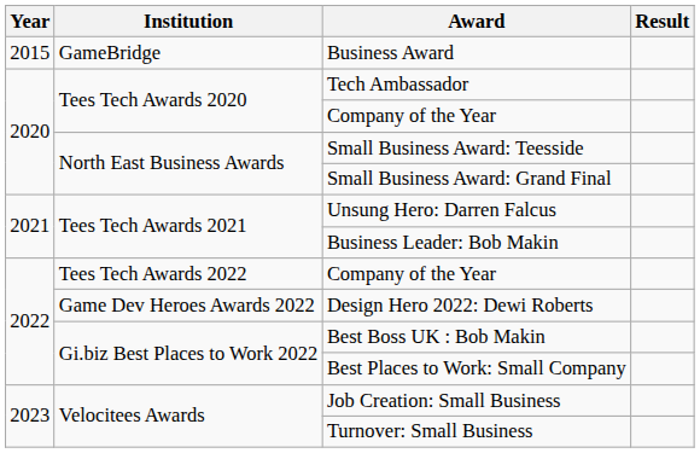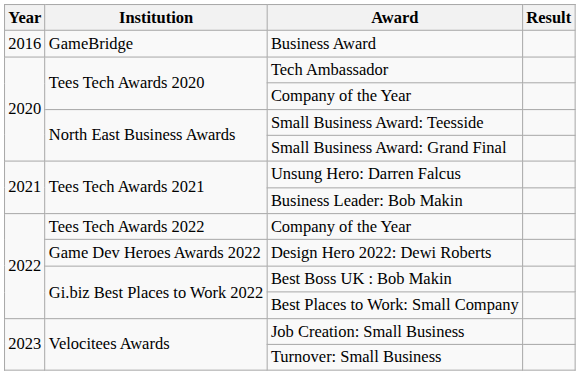Business Award | Year: 2015 -> 2016
